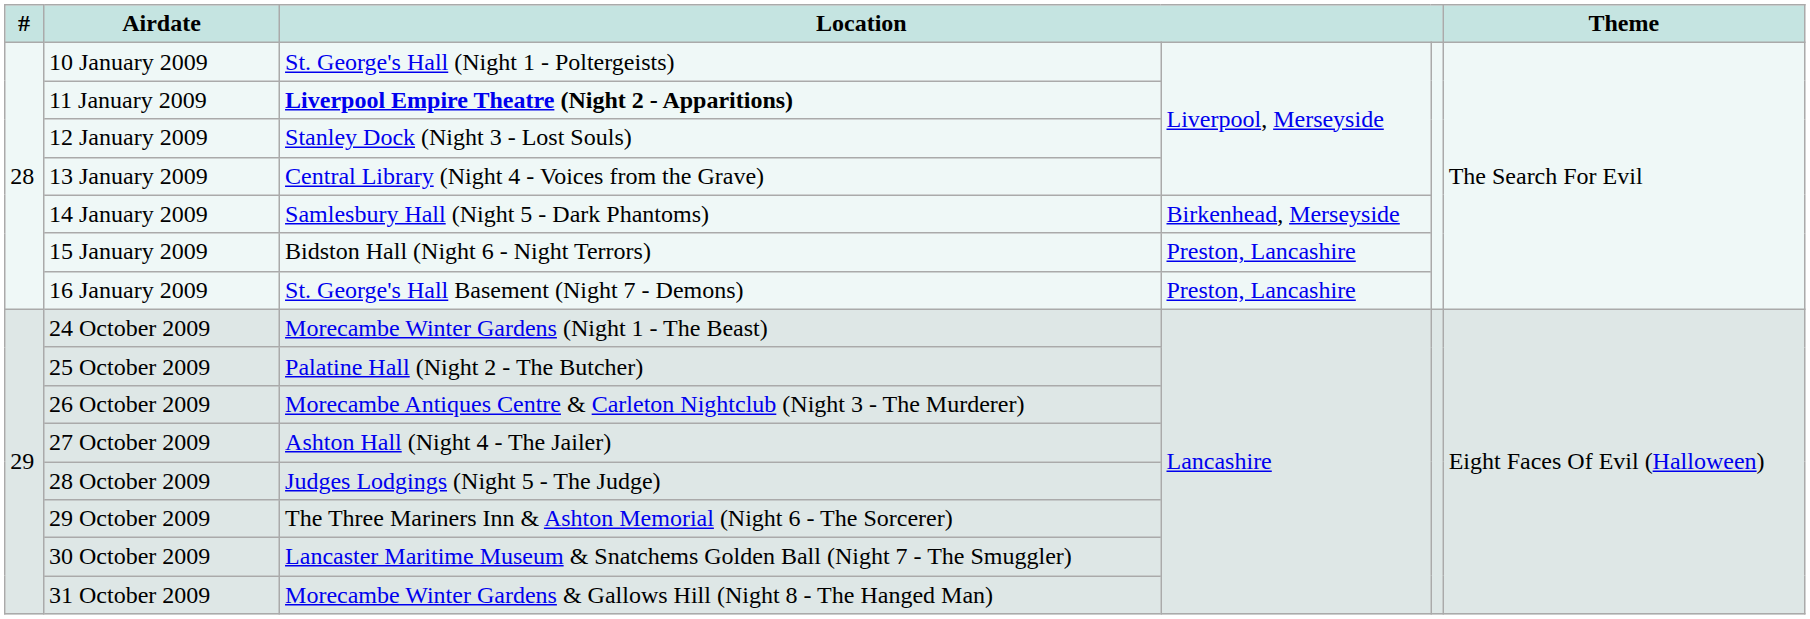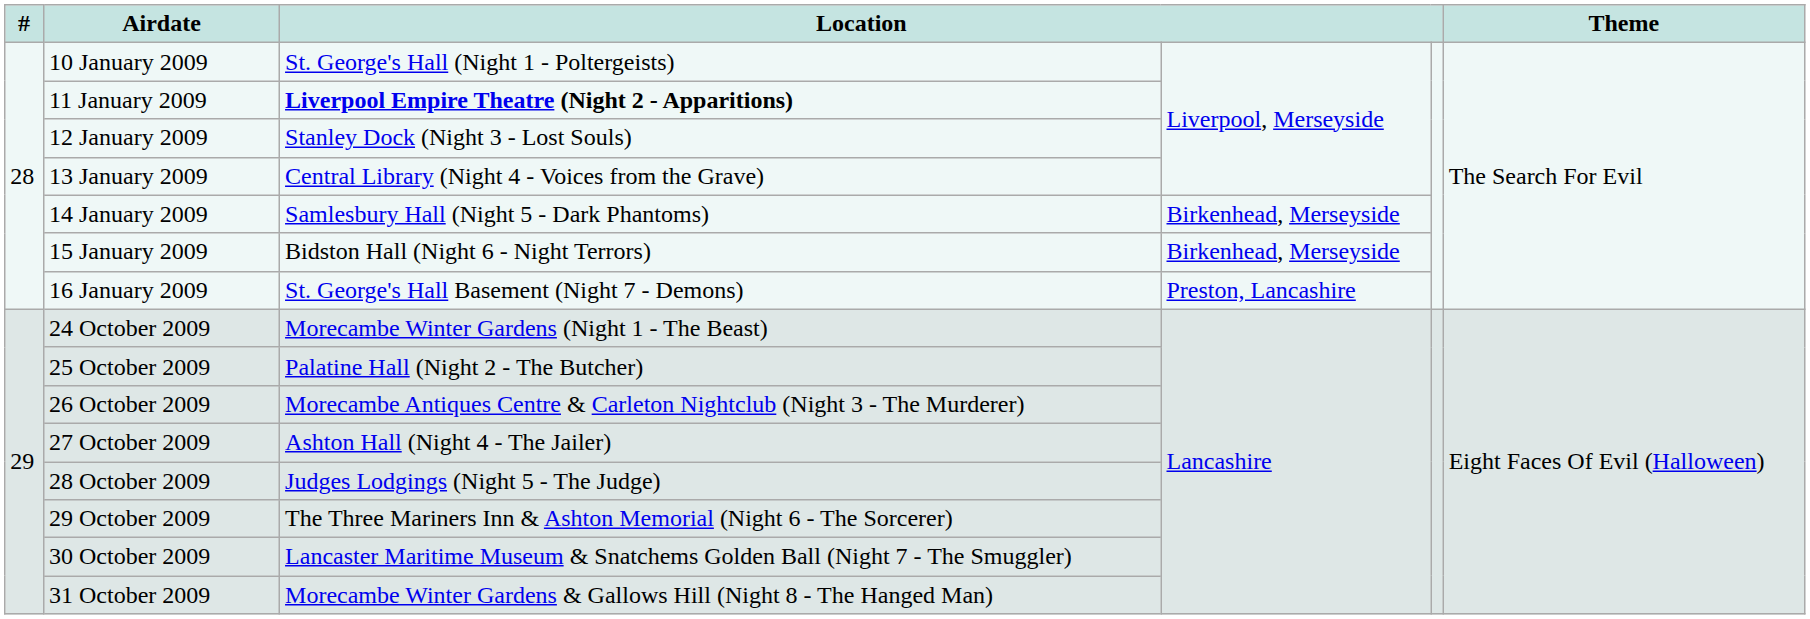15 January 2009 | column 4: Preston, Lancashire -> Birkenhead, Merseyside
